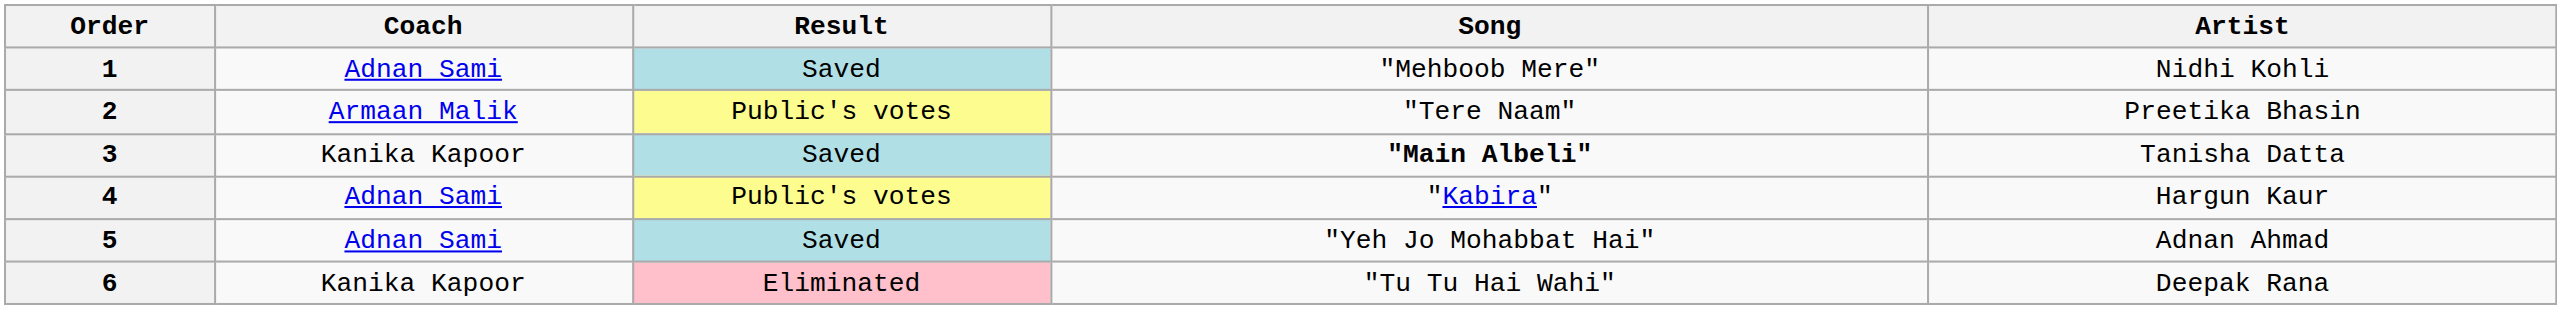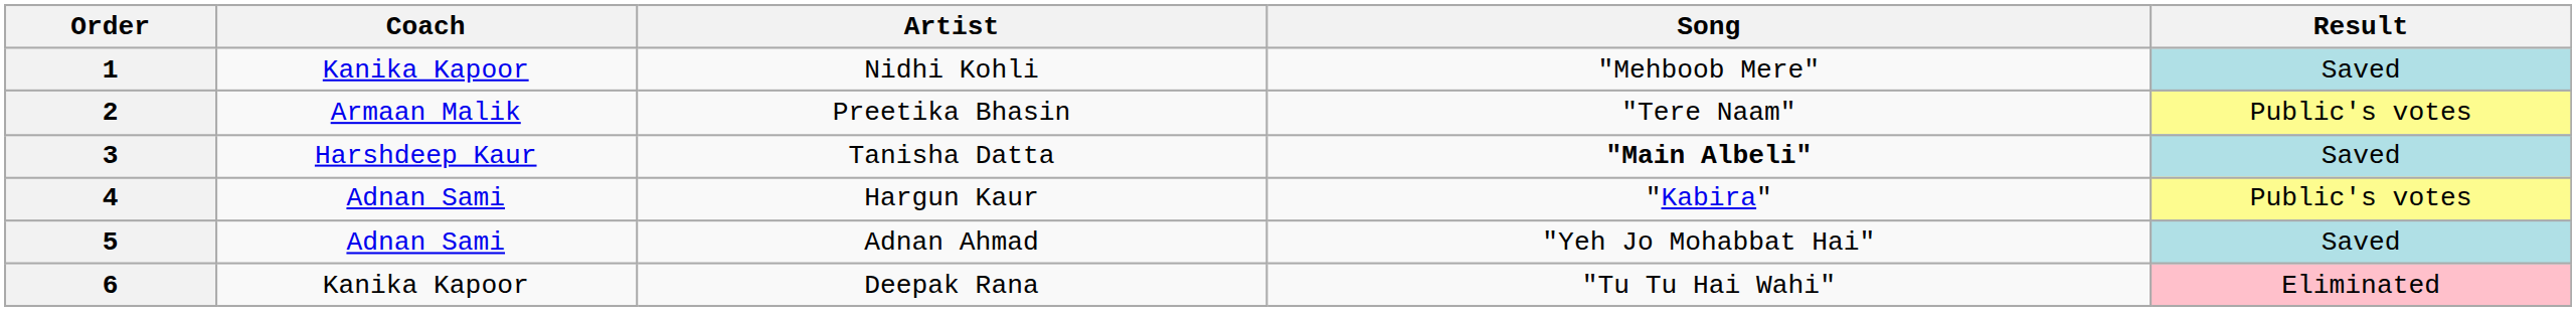columns swapped: Artist <-> Result
1 | Coach: Adnan Sami -> Kanika Kapoor
3 | Coach: Kanika Kapoor -> Harshdeep Kaur
